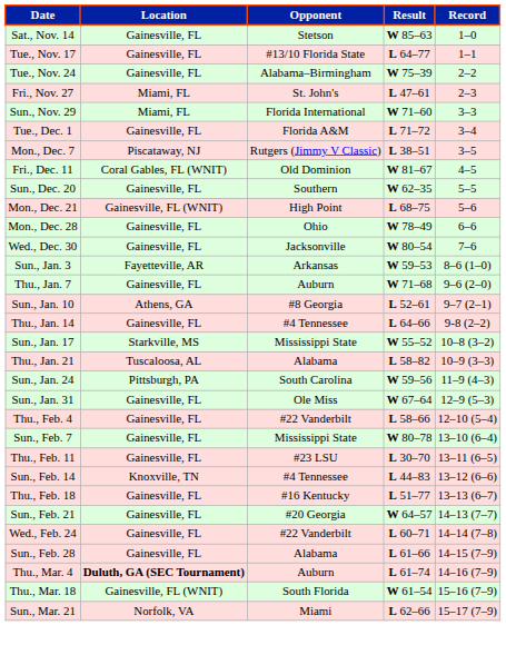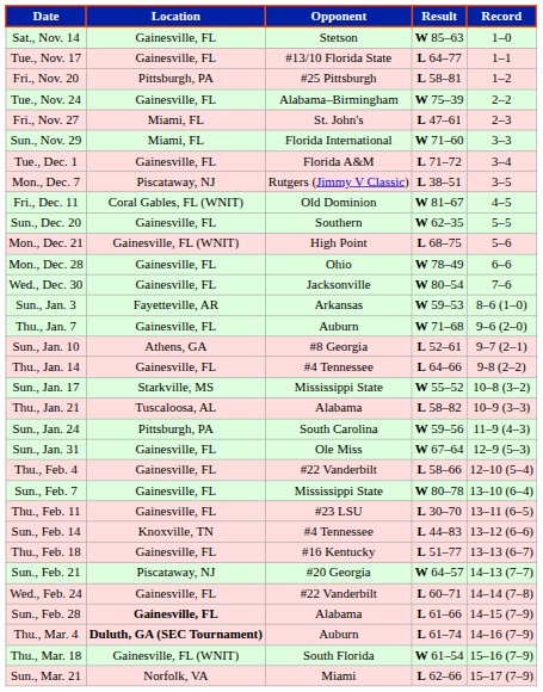+ row: Fri., Nov. 20 | Pittsburgh, PA | #25 Pittsburgh | L 58–81 | 1–2
Sun., Feb. 21 | Location: Gainesville, FL -> Piscataway, NJ
Sun., Feb. 28 | Location: normal -> bold
